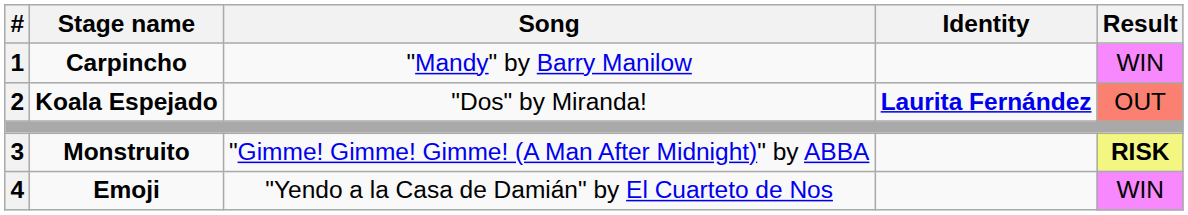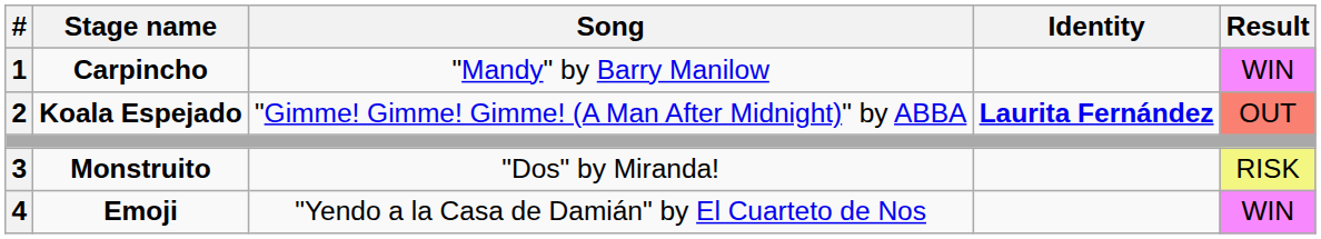Koala Espejado | Song: "Dos" by Miranda! -> "Gimme! Gimme! Gimme! (A Man After Midnight)" by ABBA
Monstruito | Song: "Gimme! Gimme! Gimme! (A Man After Midnight)" by ABBA -> "Dos" by Miranda!
Monstruito | Result: bold -> normal
